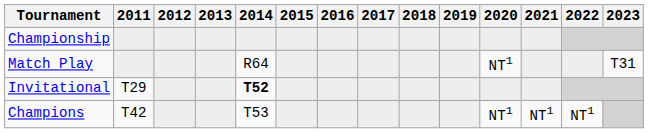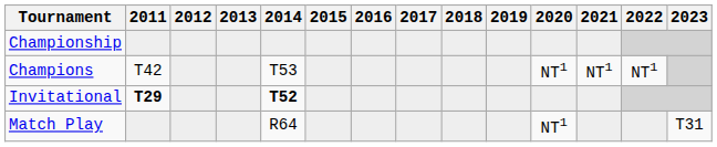rows swapped: Match Play <-> Champions
Invitational | 2011: normal -> bold
